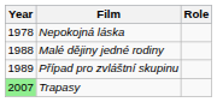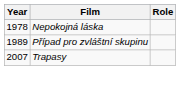- row: 1988 | Malé dějiny jedné rodiny
Trapasy | Year: lightgreen background -> no background
